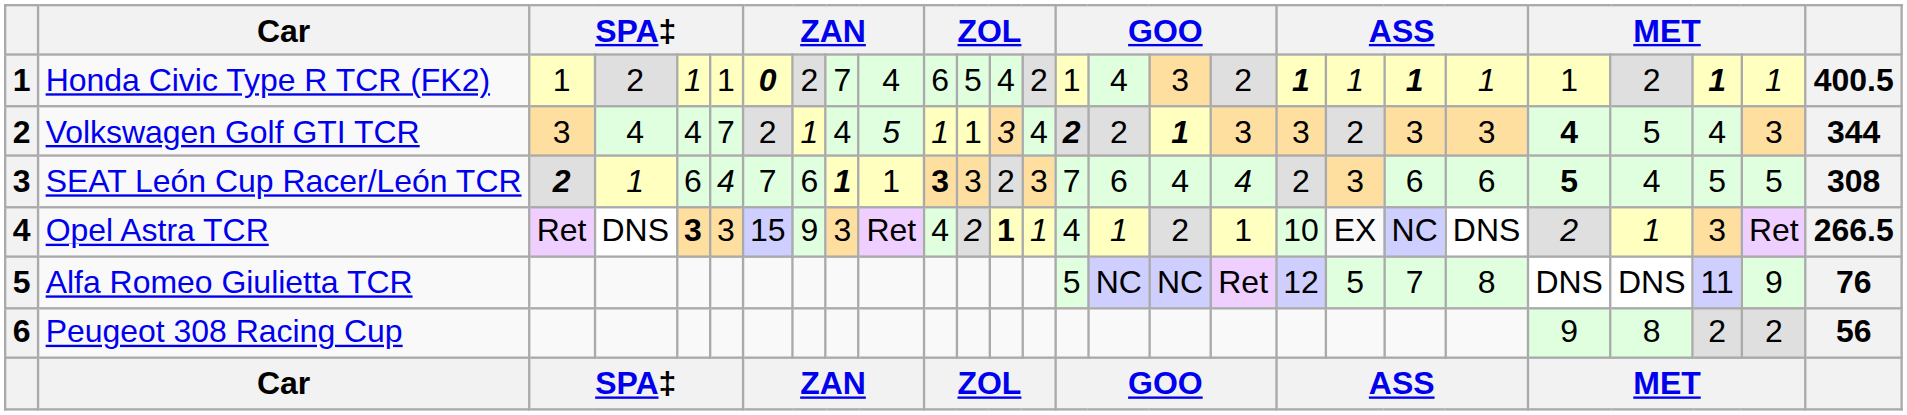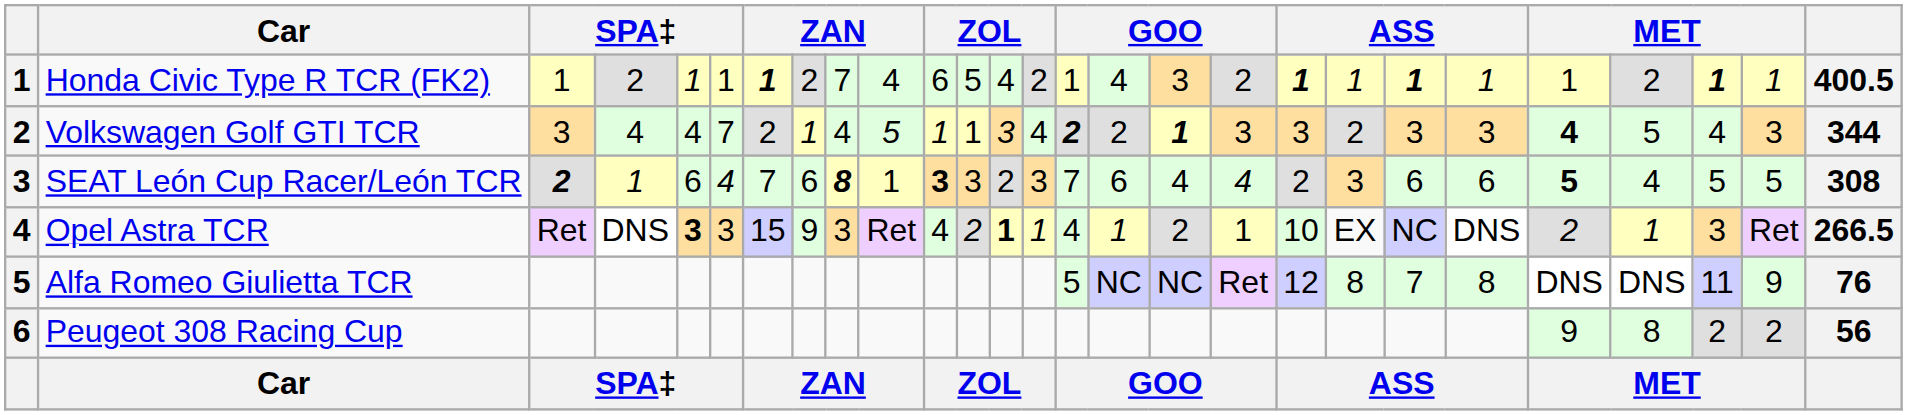Honda Civic Type R TCR (FK2) | column 7: 0 -> 1
SEAT León Cup Racer/León TCR | column 9: 1 -> 8
Alfa Romeo Giulietta TCR | column 20: 5 -> 8
